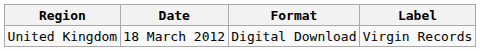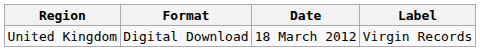columns swapped: Date <-> Format
